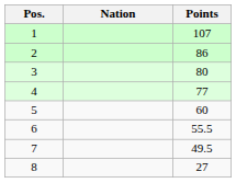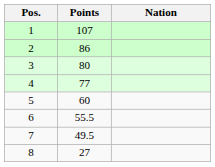columns swapped: Nation <-> Points
